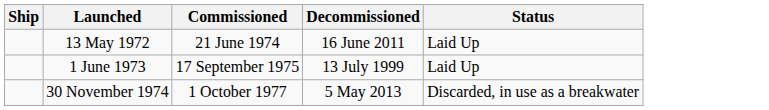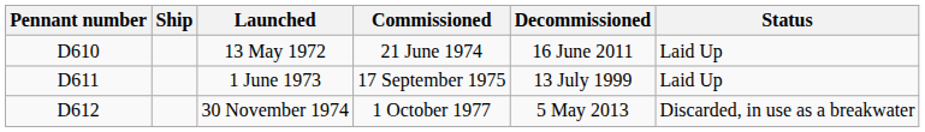+ column: Pennant number | D610 | D611 | D612
